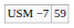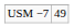USM −7 | column 2: 59 -> 49
